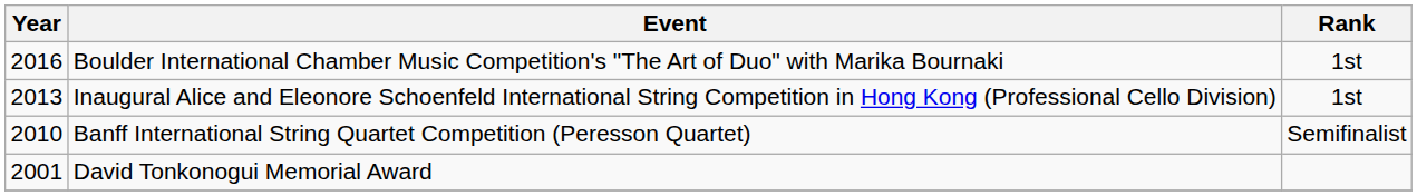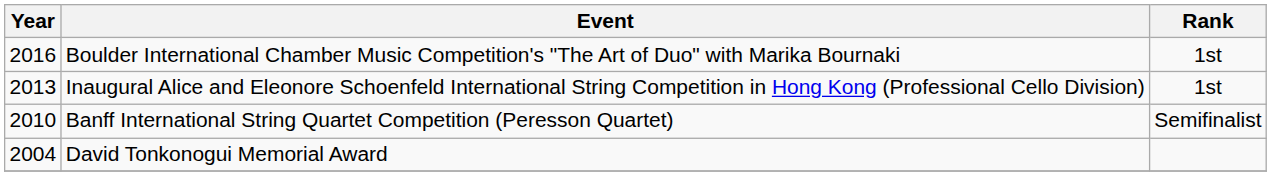David Tonkonogui Memorial Award | Year: 2001 -> 2004
